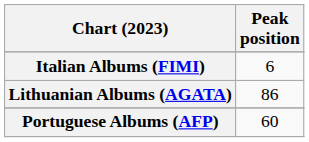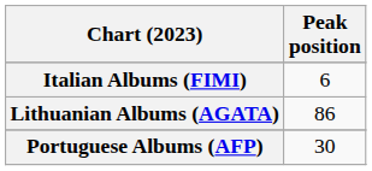Portuguese Albums (AFP) | Peak position: 60 -> 30
